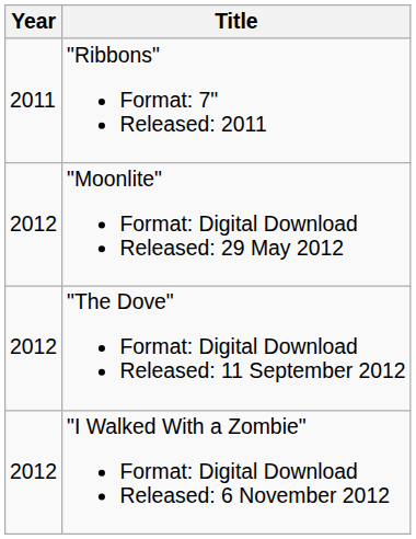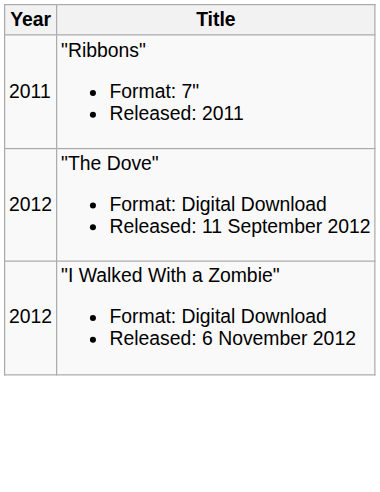- row: 2012 | "Moonlite" Format: Digital Download Released: 29 May 2012
